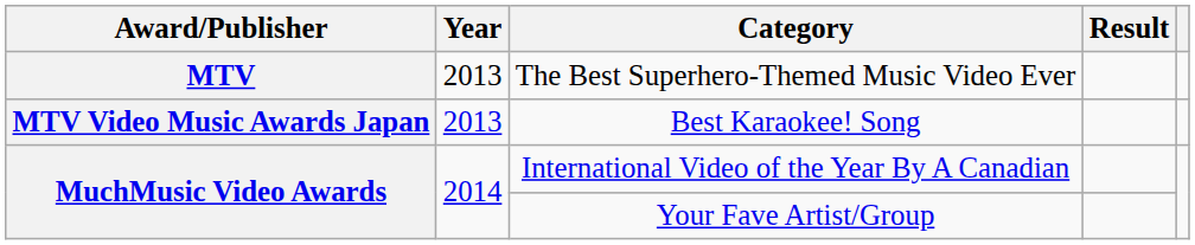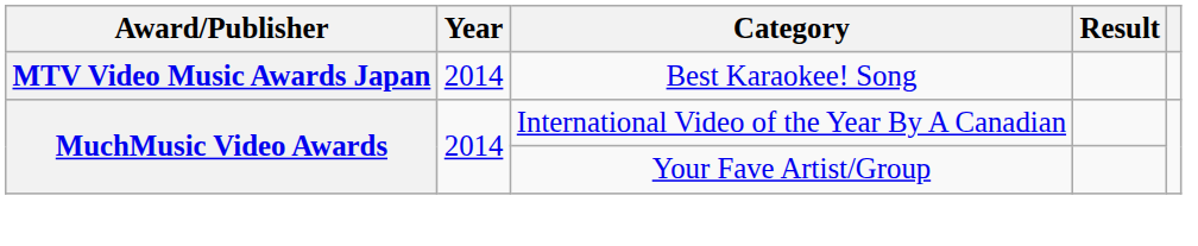- row: MTV | 2013 | The Best Superhero-Themed Music Video Ever
Best Karaokee! Song | Year: 2013 -> 2014
